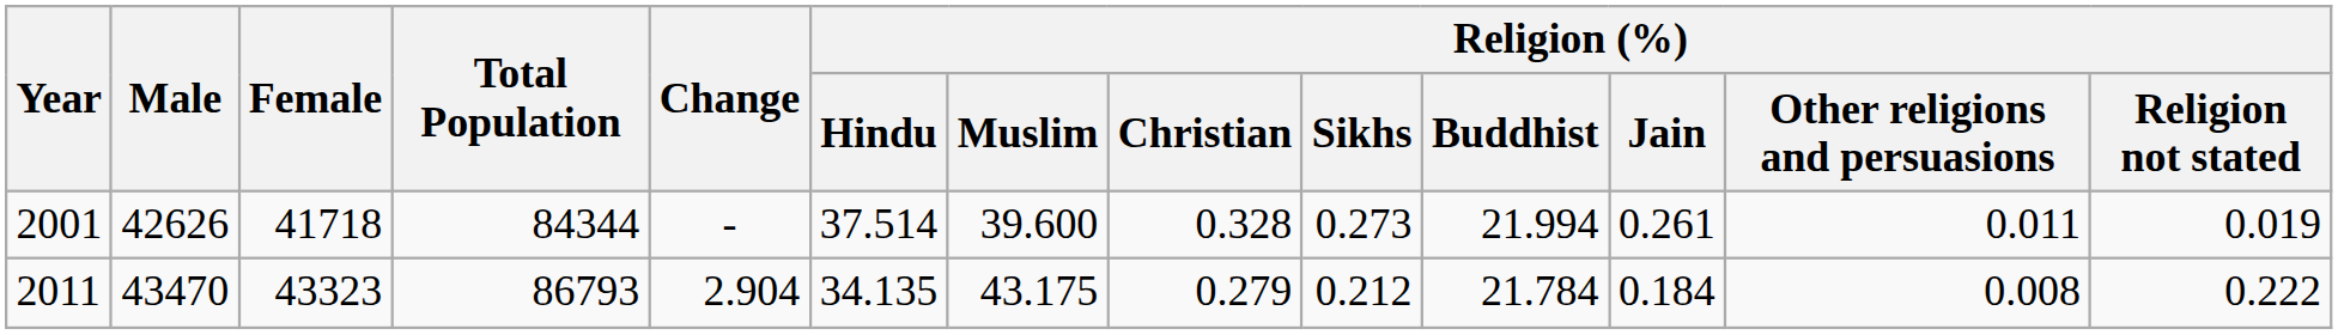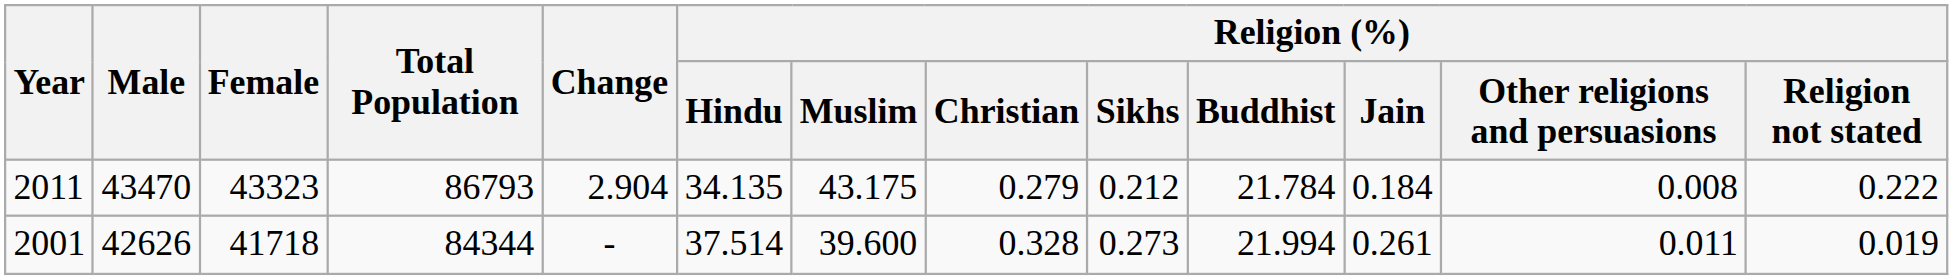rows swapped: 2001 <-> 2011
